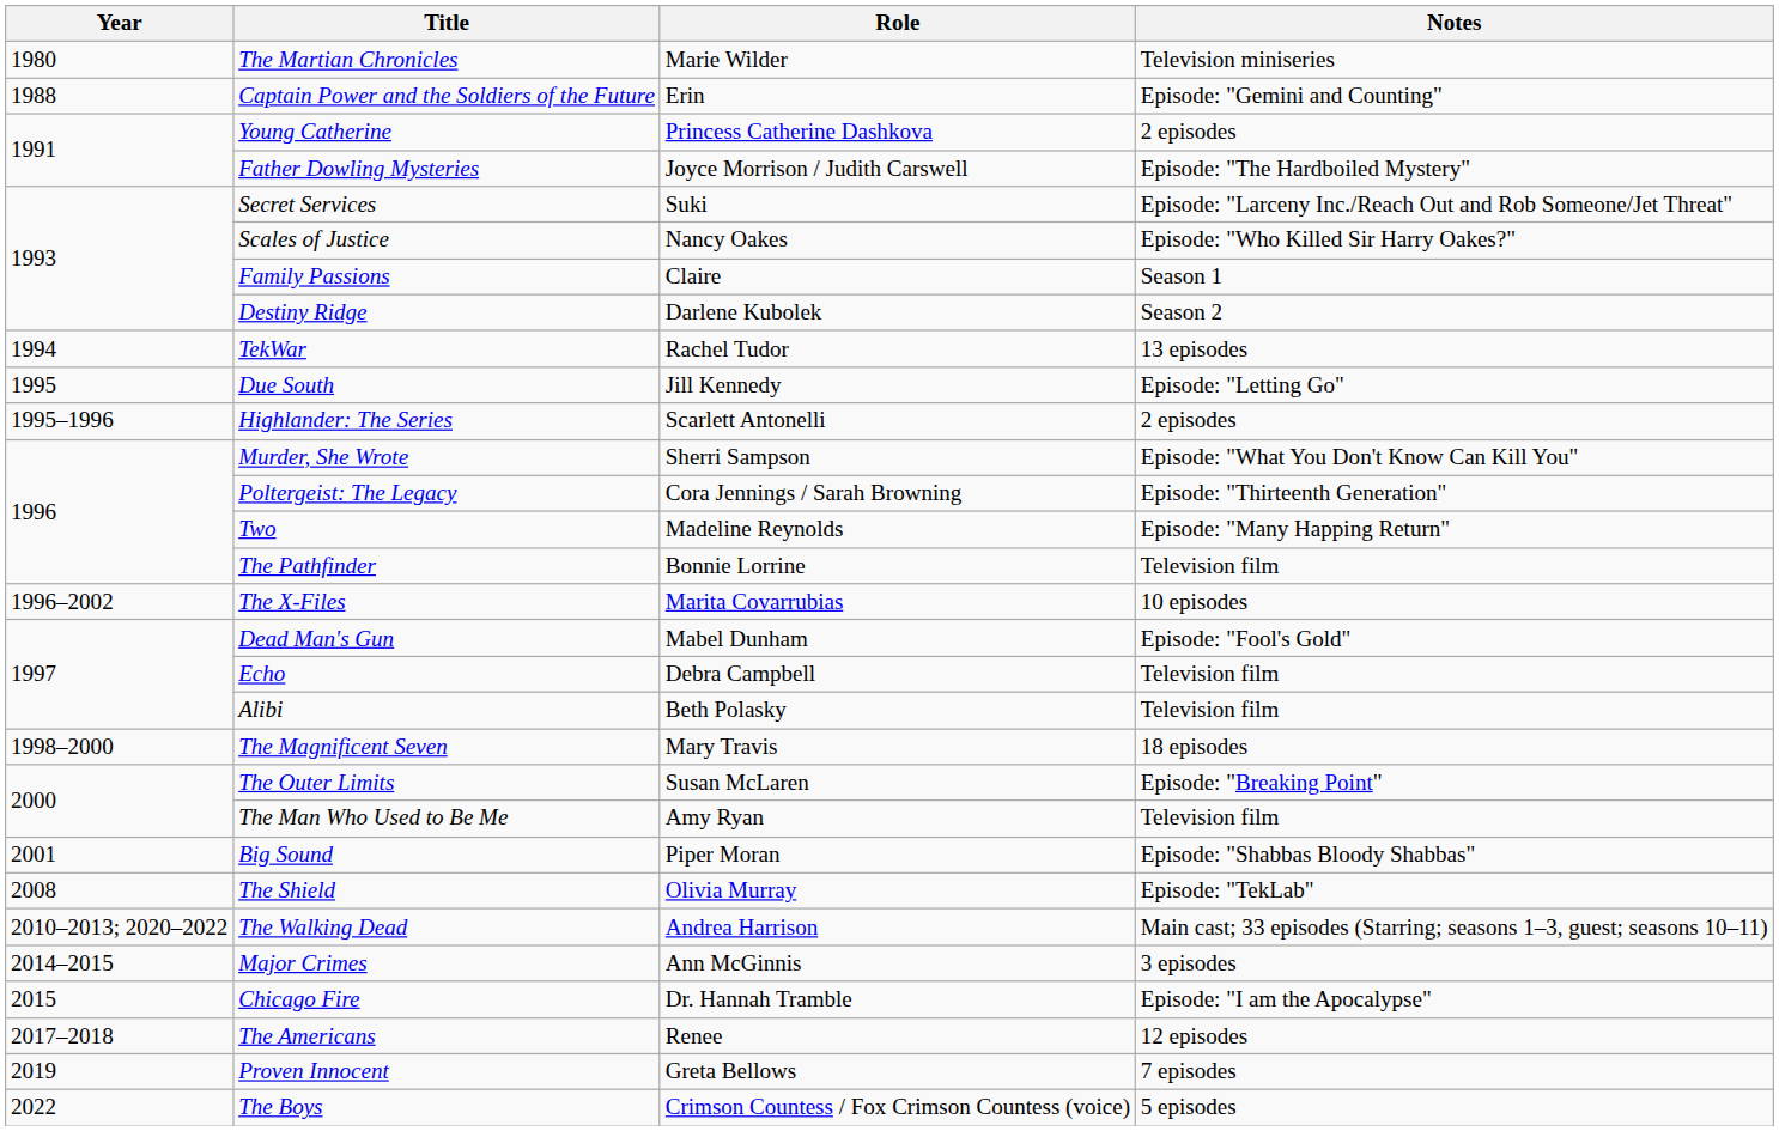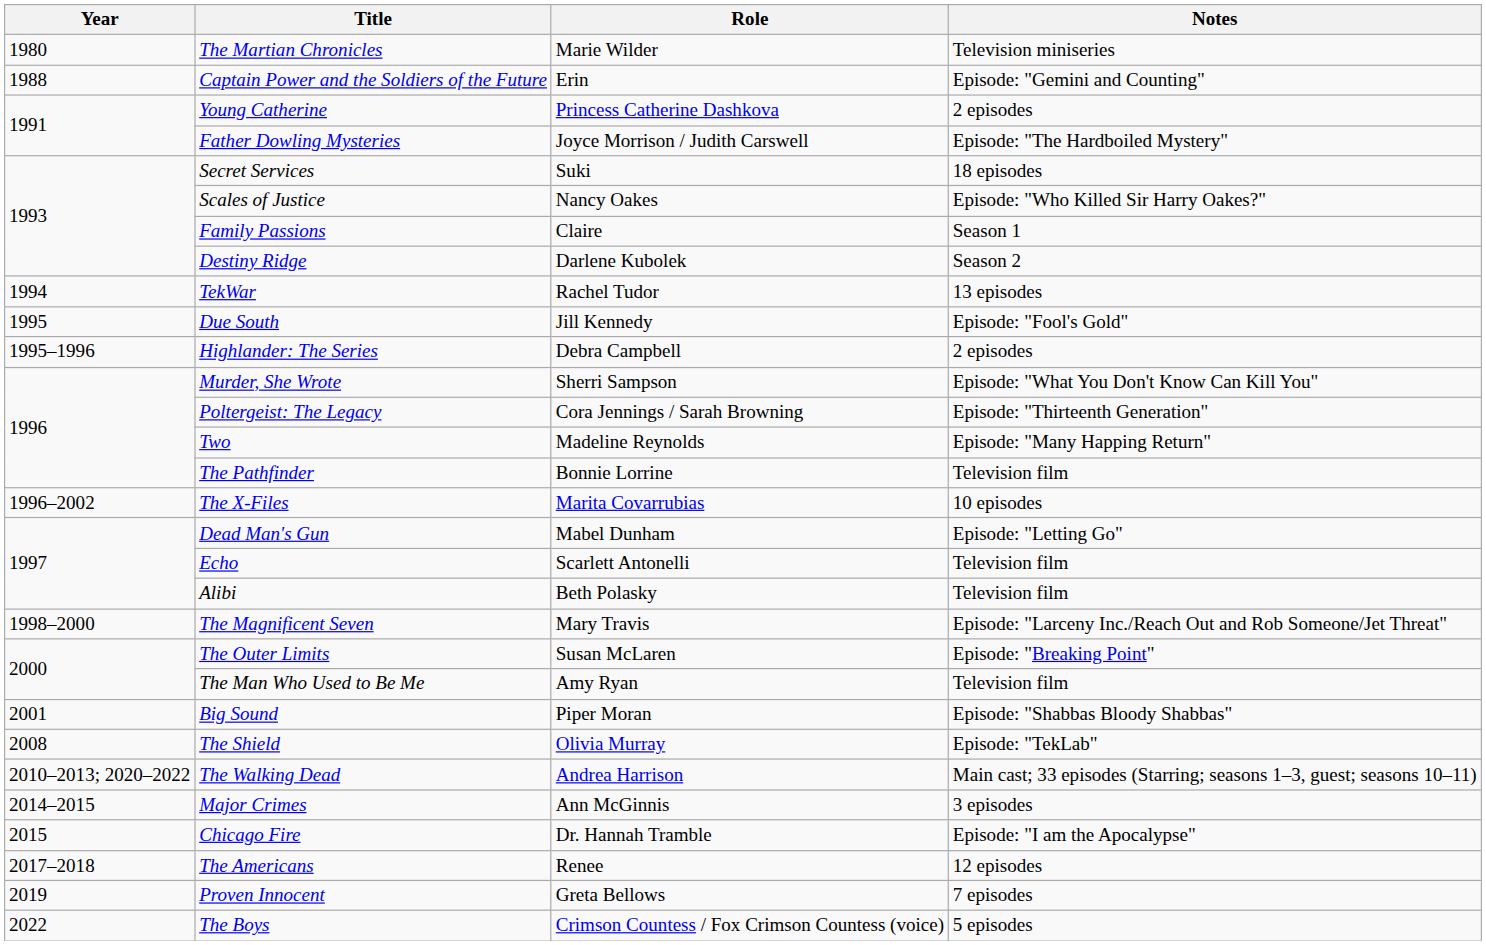Secret Services | Notes: Episode: "Larceny Inc./Reach Out and Rob Someone/Jet Threat" -> 18 episodes
Due South | Notes: Episode: "Letting Go" -> Episode: "Fool's Gold"
Highlander: The Series | Role: Scarlett Antonelli -> Debra Campbell
Dead Man's Gun | Notes: Episode: "Fool's Gold" -> Episode: "Letting Go"
Echo | Role: Debra Campbell -> Scarlett Antonelli
The Magnificent Seven | Notes: 18 episodes -> Episode: "Larceny Inc./Reach Out and Rob Someone/Jet Threat"
